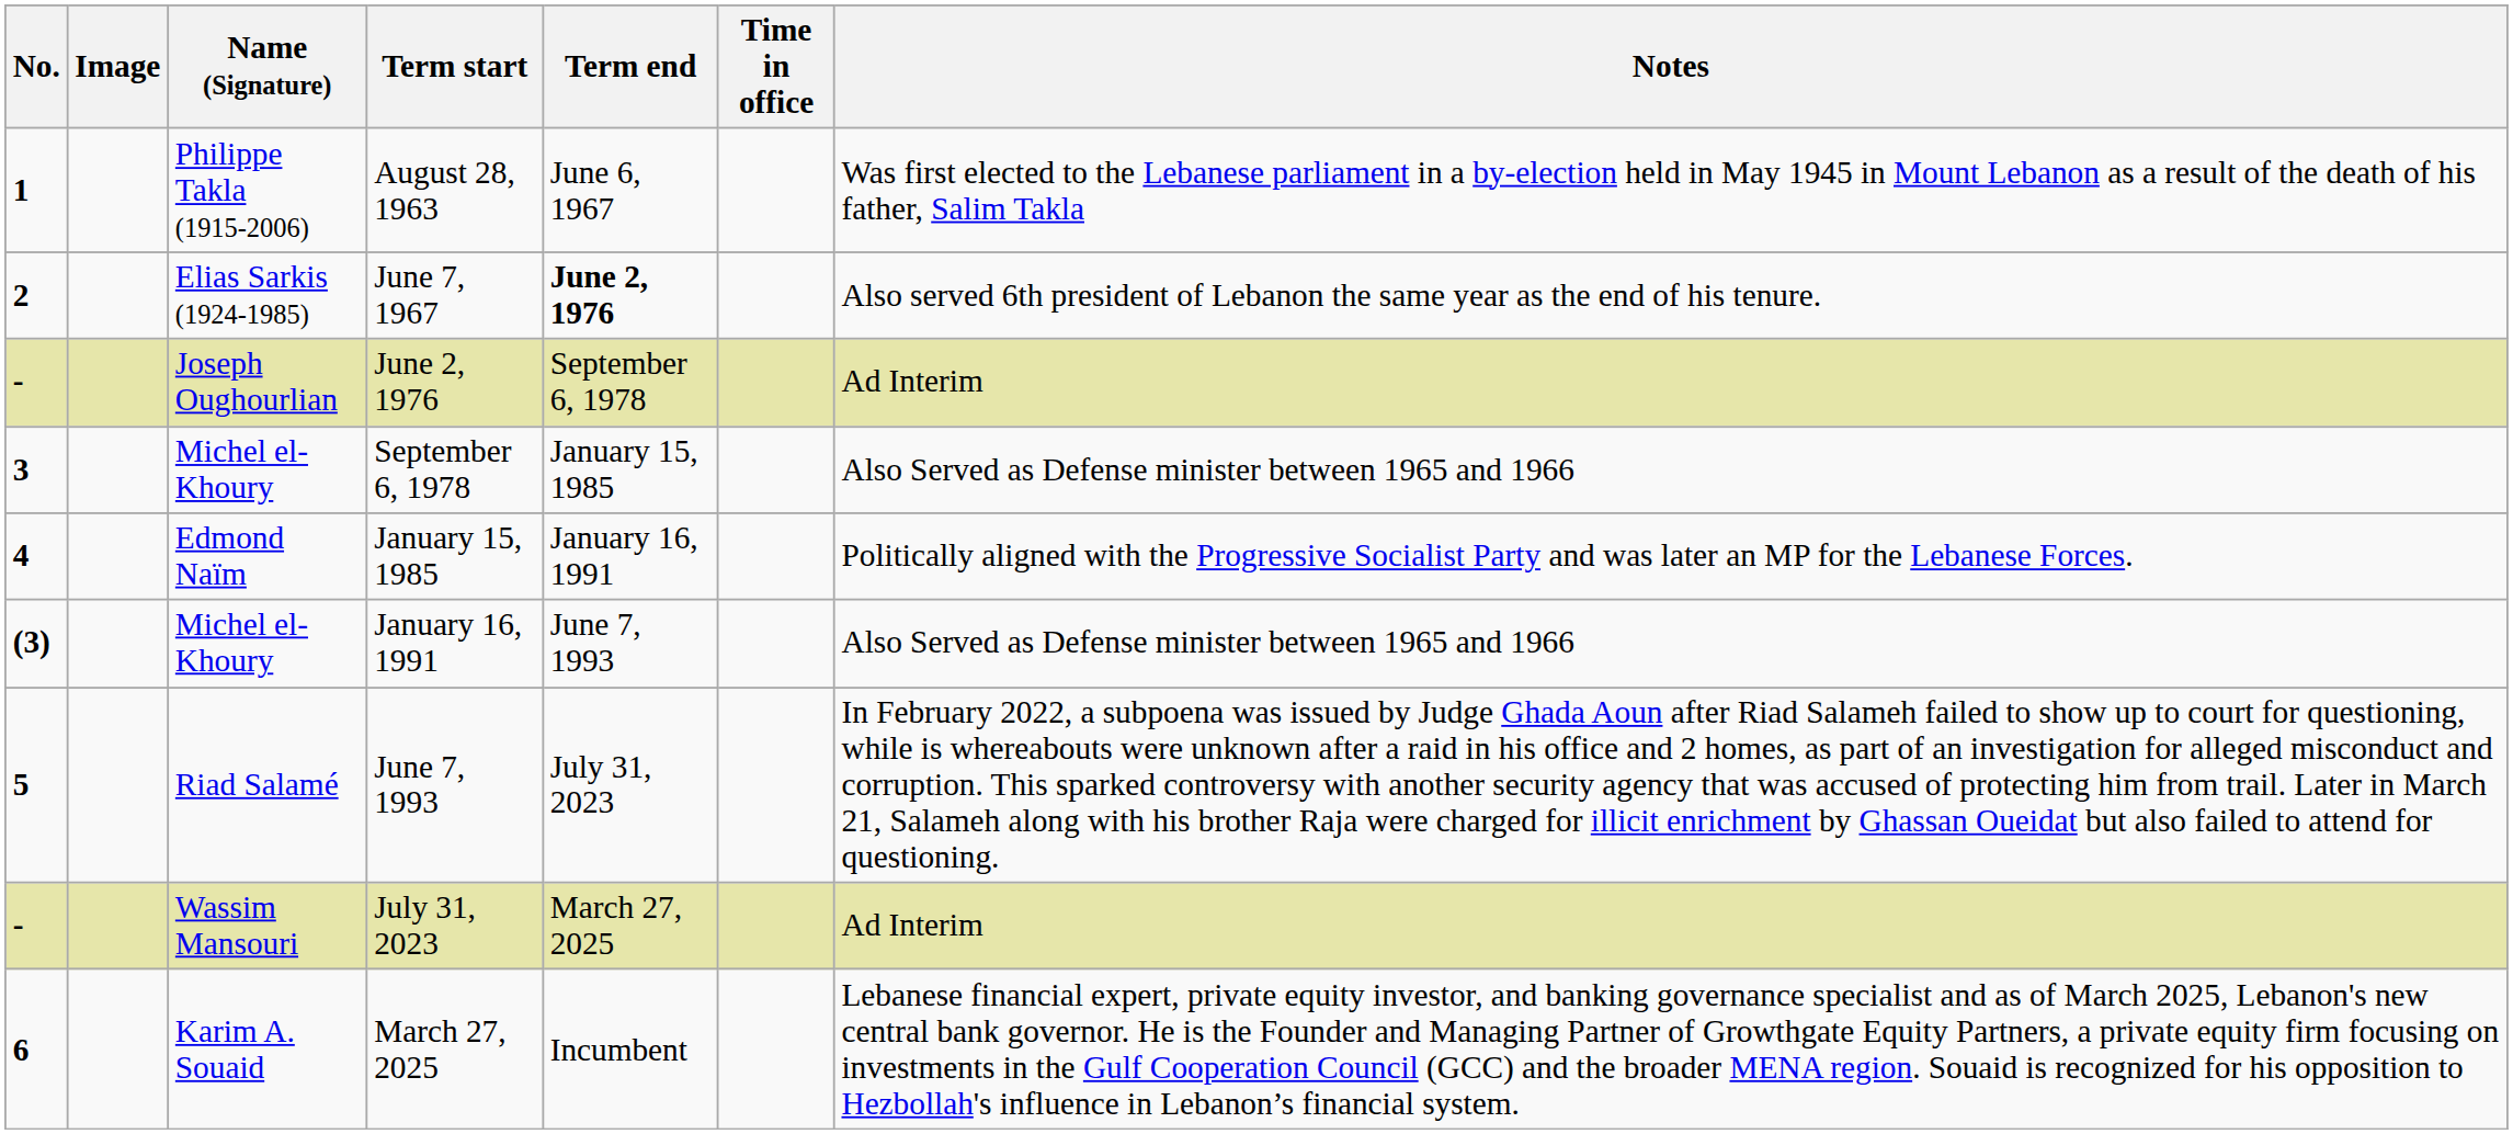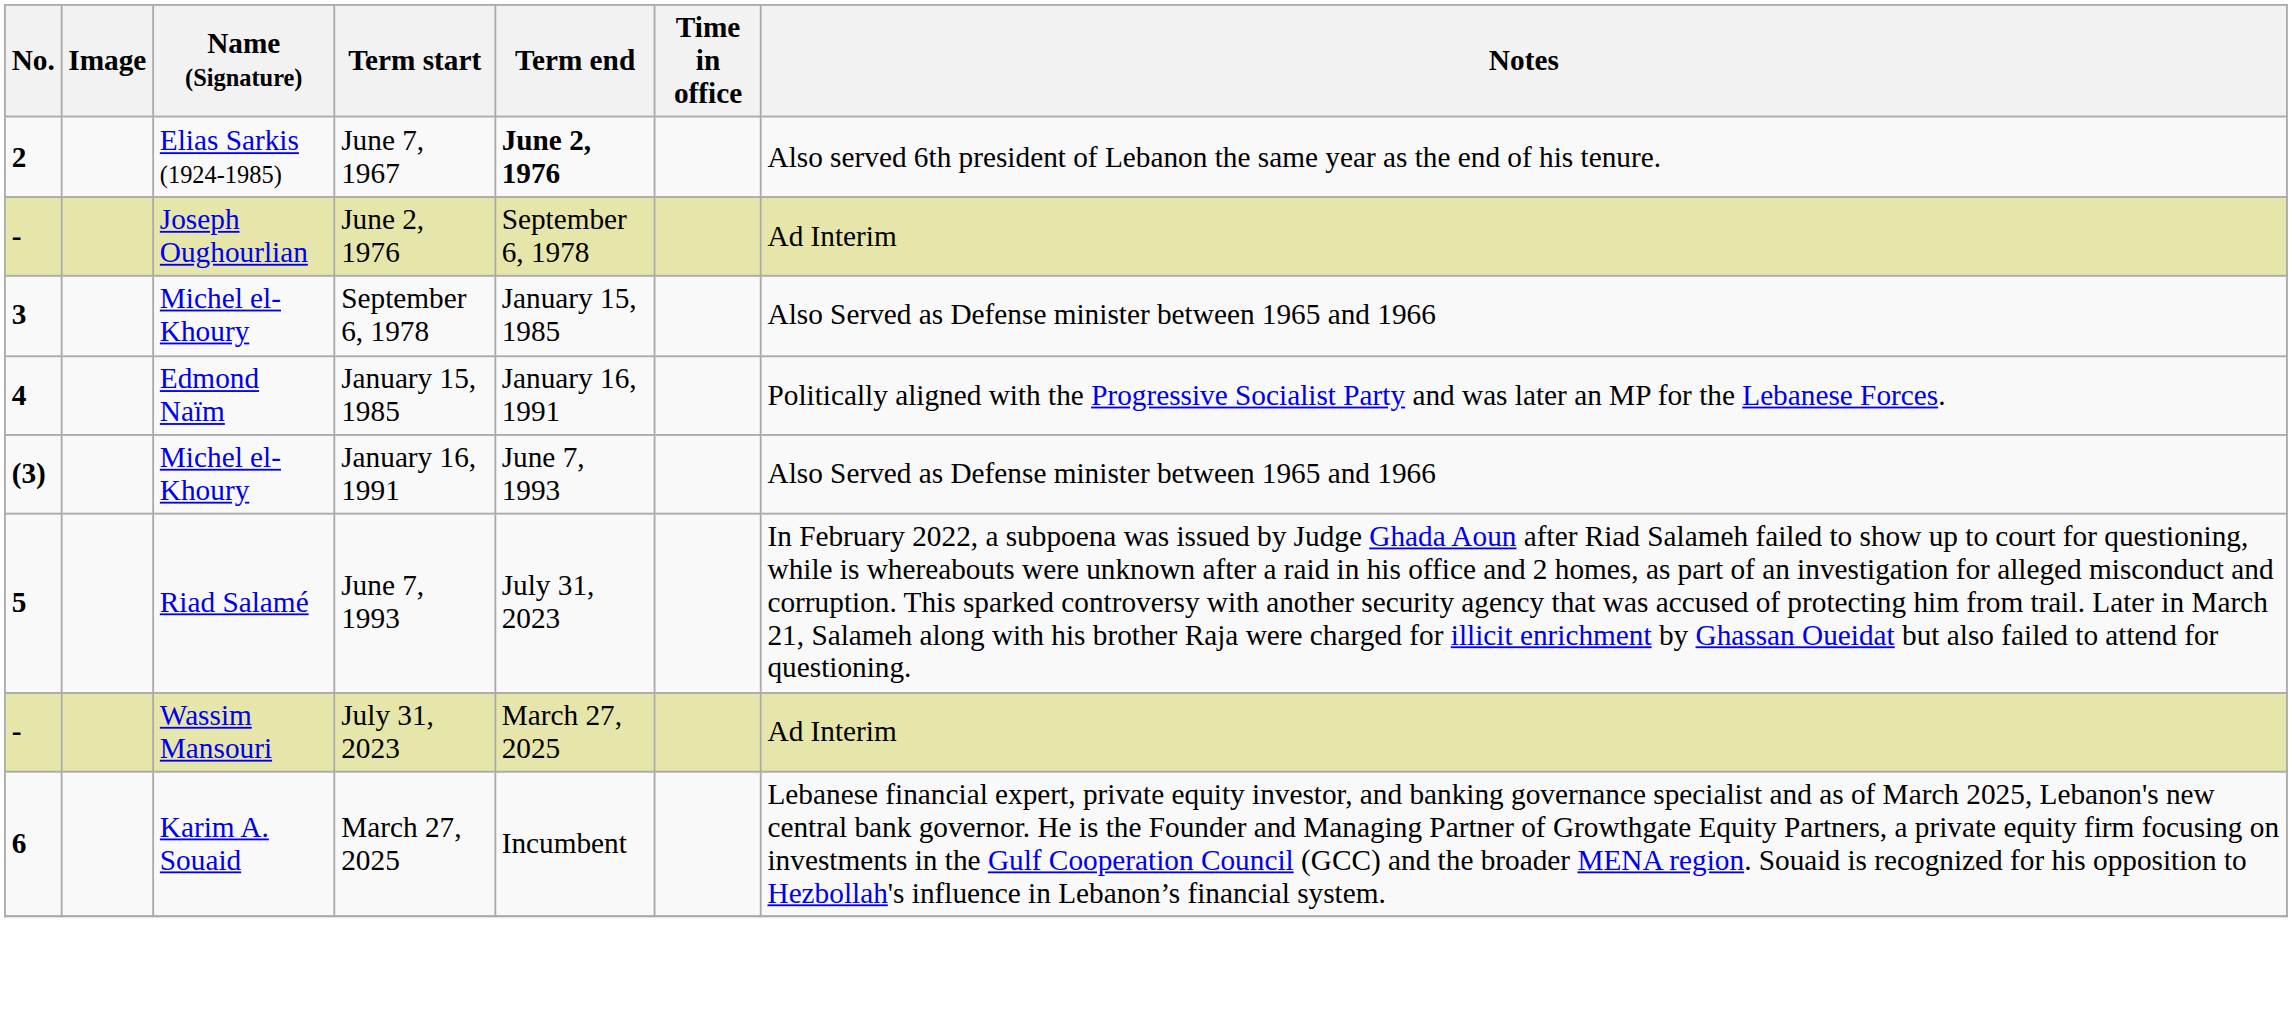- row: 1 | Philippe Takla (1915-2006) | August 28, 1963 | June 6, 1967 | Was first elected to the Lebanese parliament in a by-election held in May 1945 in Mount Lebanon as a result of the death of his father, Salim Takla
